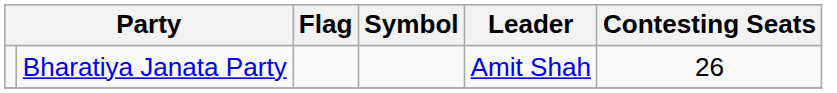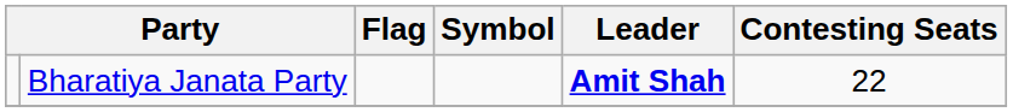Bharatiya Janata Party | Leader: normal -> bold
Bharatiya Janata Party | Contesting Seats: 26 -> 22
